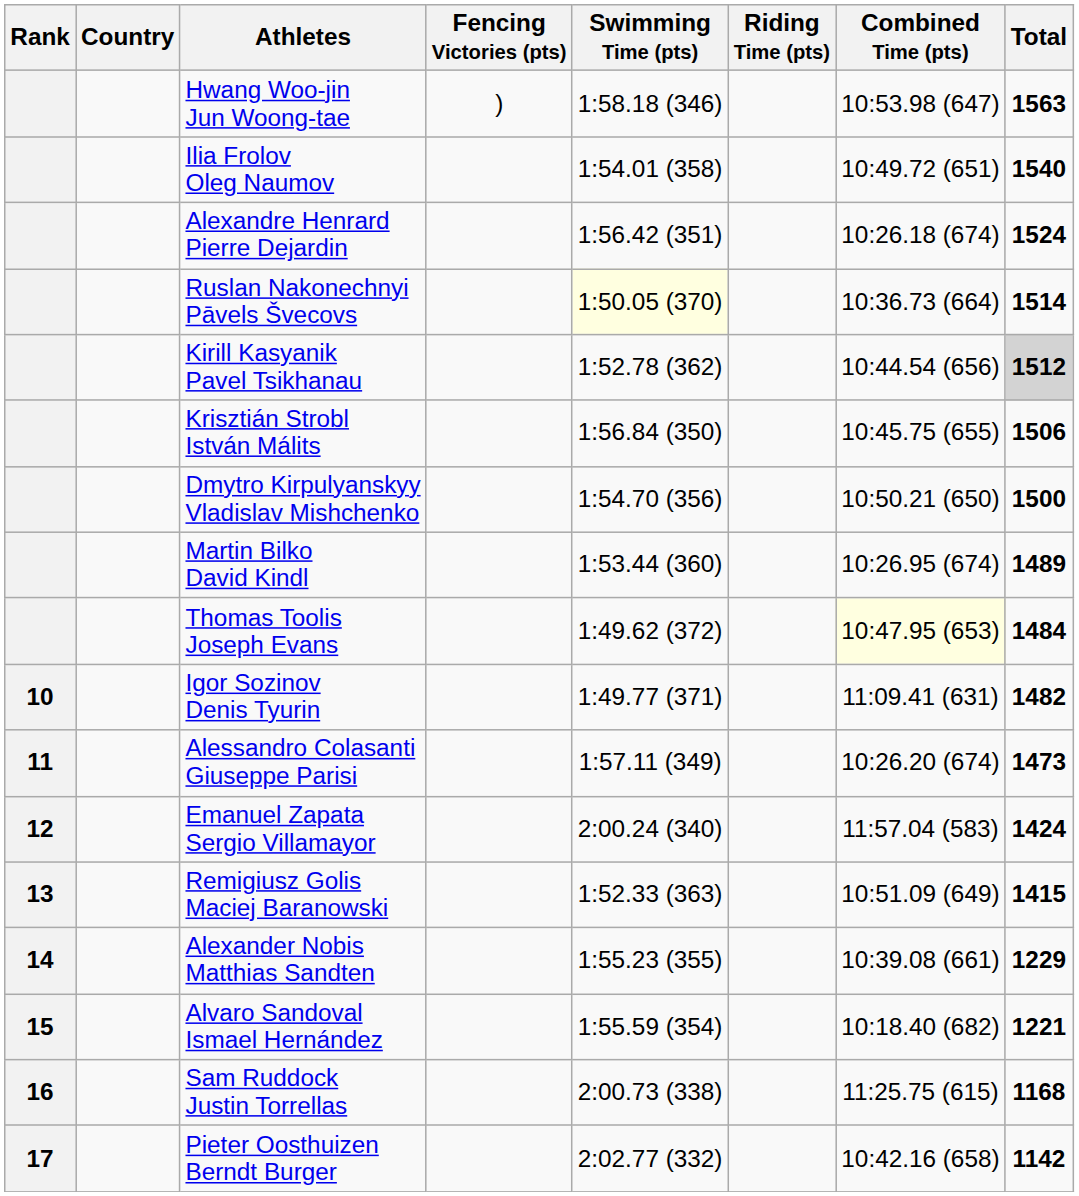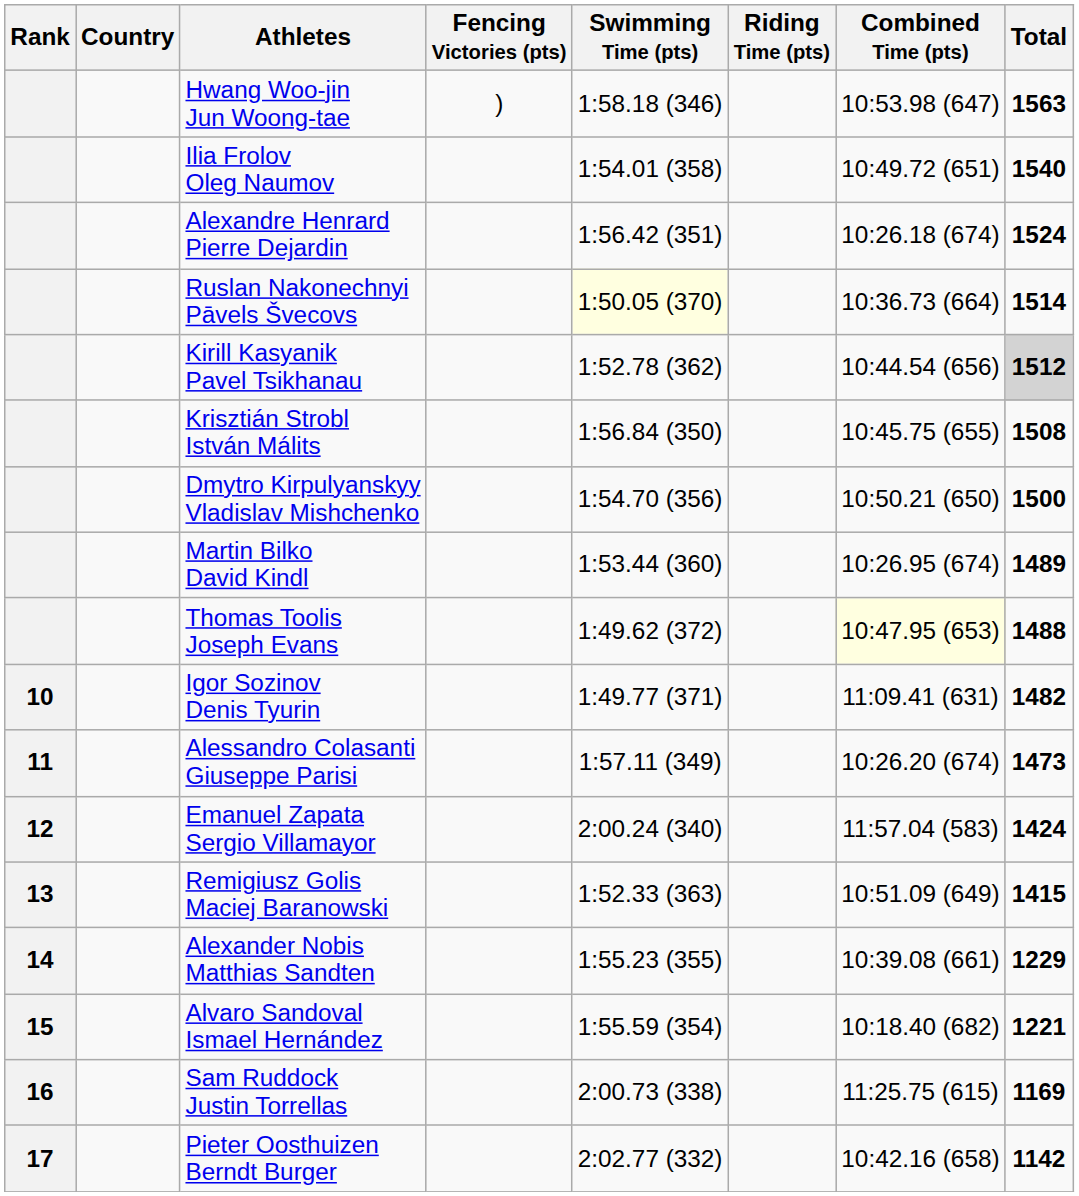Krisztián Strobl István Málits | Total: 1506 -> 1508
Thomas Toolis Joseph Evans | Total: 1484 -> 1488
Sam Ruddock Justin Torrellas | Total: 1168 -> 1169
